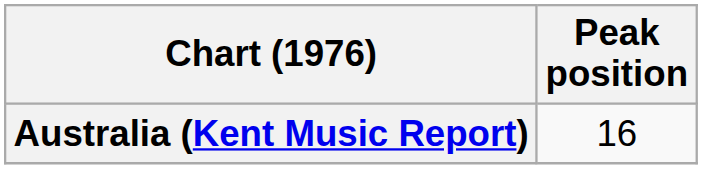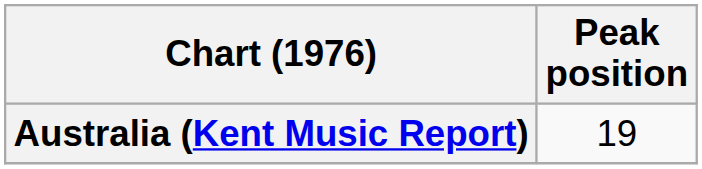Australia (Kent Music Report) | Peak position: 16 -> 19
